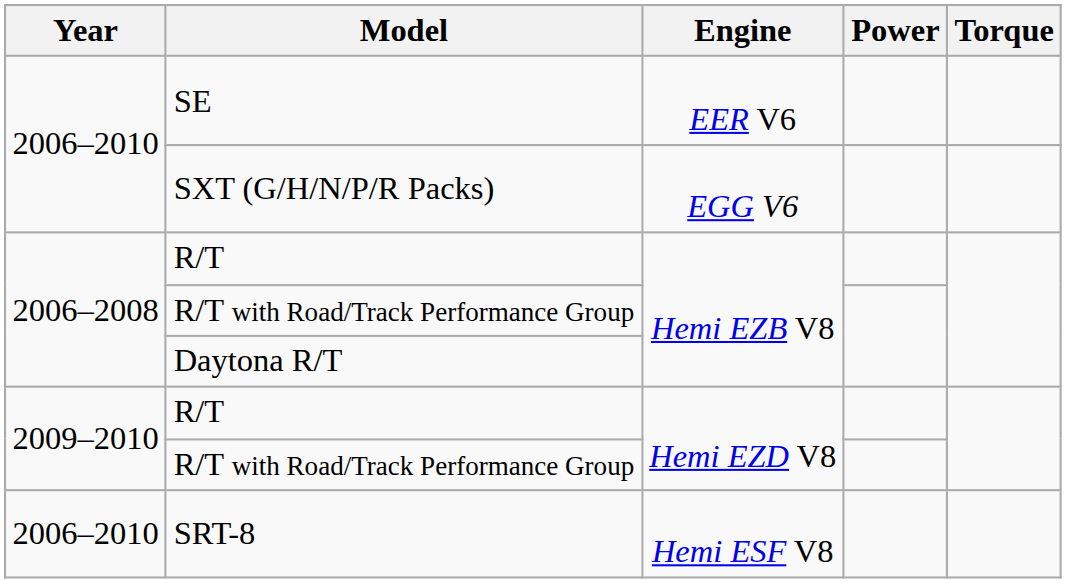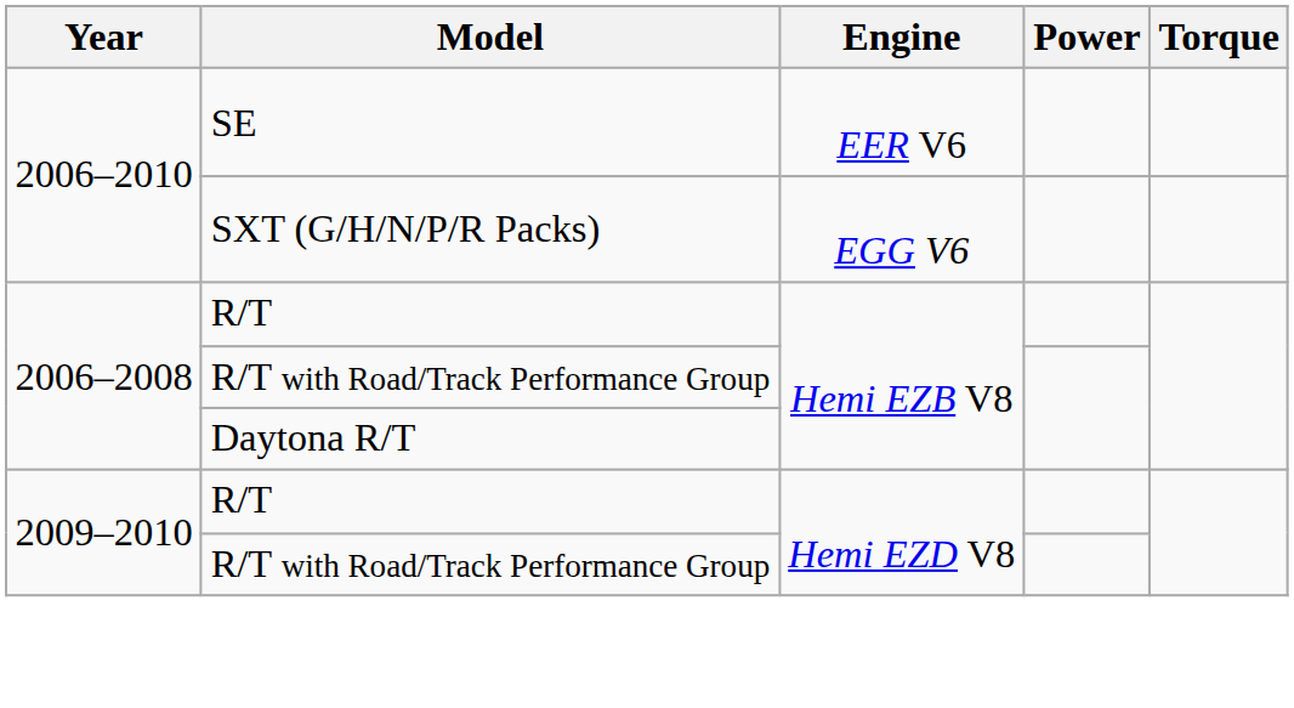- row: 2006–2010 | SRT-8 | Hemi ESF V8
